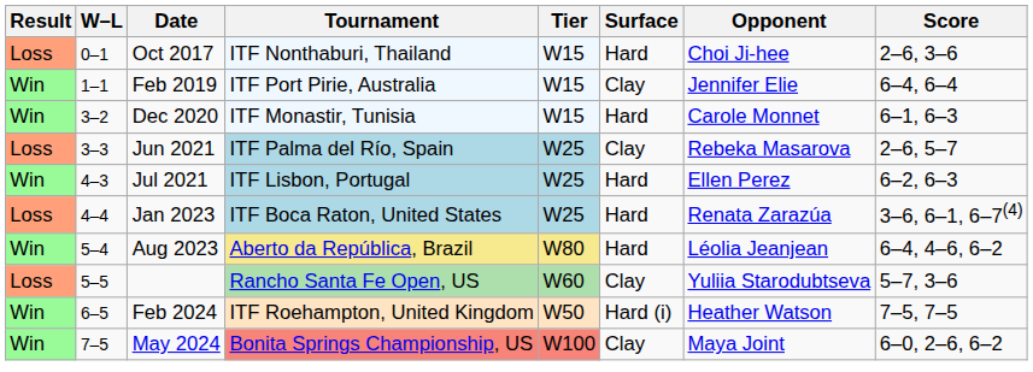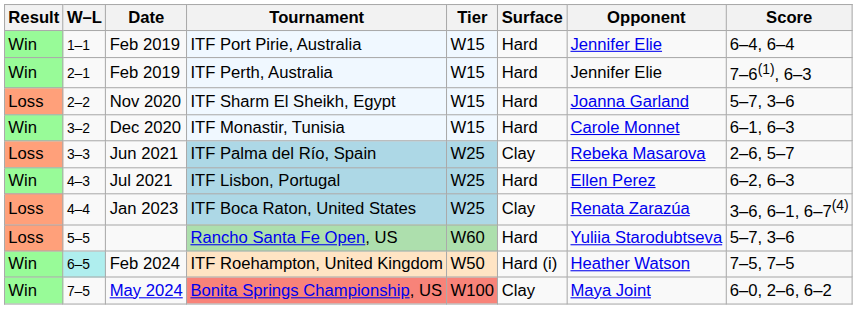- row: Loss | 0–1 | Oct 2017 | ITF Nonthaburi, Thailand | W15 | Hard | Choi Ji-hee | 2–6, 3–6
ITF Port Pirie, Australia | Surface: Clay -> Hard
+ row: Win | 2–1 | Feb 2019 | ITF Perth, Australia | W15 | Hard | Jennifer Elie | 7–6(1), 6–3
+ row: Loss | 2–2 | Nov 2020 | ITF Sharm El Sheikh, Egypt | W15 | Hard | Joanna Garland | 5–7, 3–6
ITF Boca Raton, United States | Surface: Hard -> Clay
- row: Win | 5–4 | Aug 2023 | Aberto da República, Brazil | W80 | Hard | Léolia Jeanjean | 6–4, 4–6, 6–2
Rancho Santa Fe Open, US | Surface: Clay -> Hard
ITF Roehampton, United Kingdom | W–L: no background -> paleturquoise background
